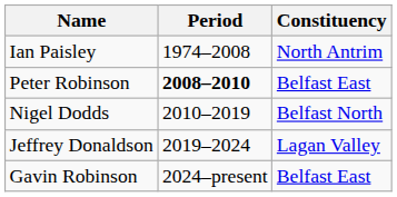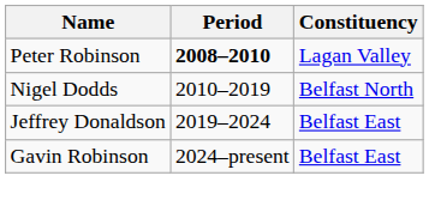- row: Ian Paisley | 1974–2008 | North Antrim
Peter Robinson | Constituency: Belfast East -> Lagan Valley
Jeffrey Donaldson | Constituency: Lagan Valley -> Belfast East
